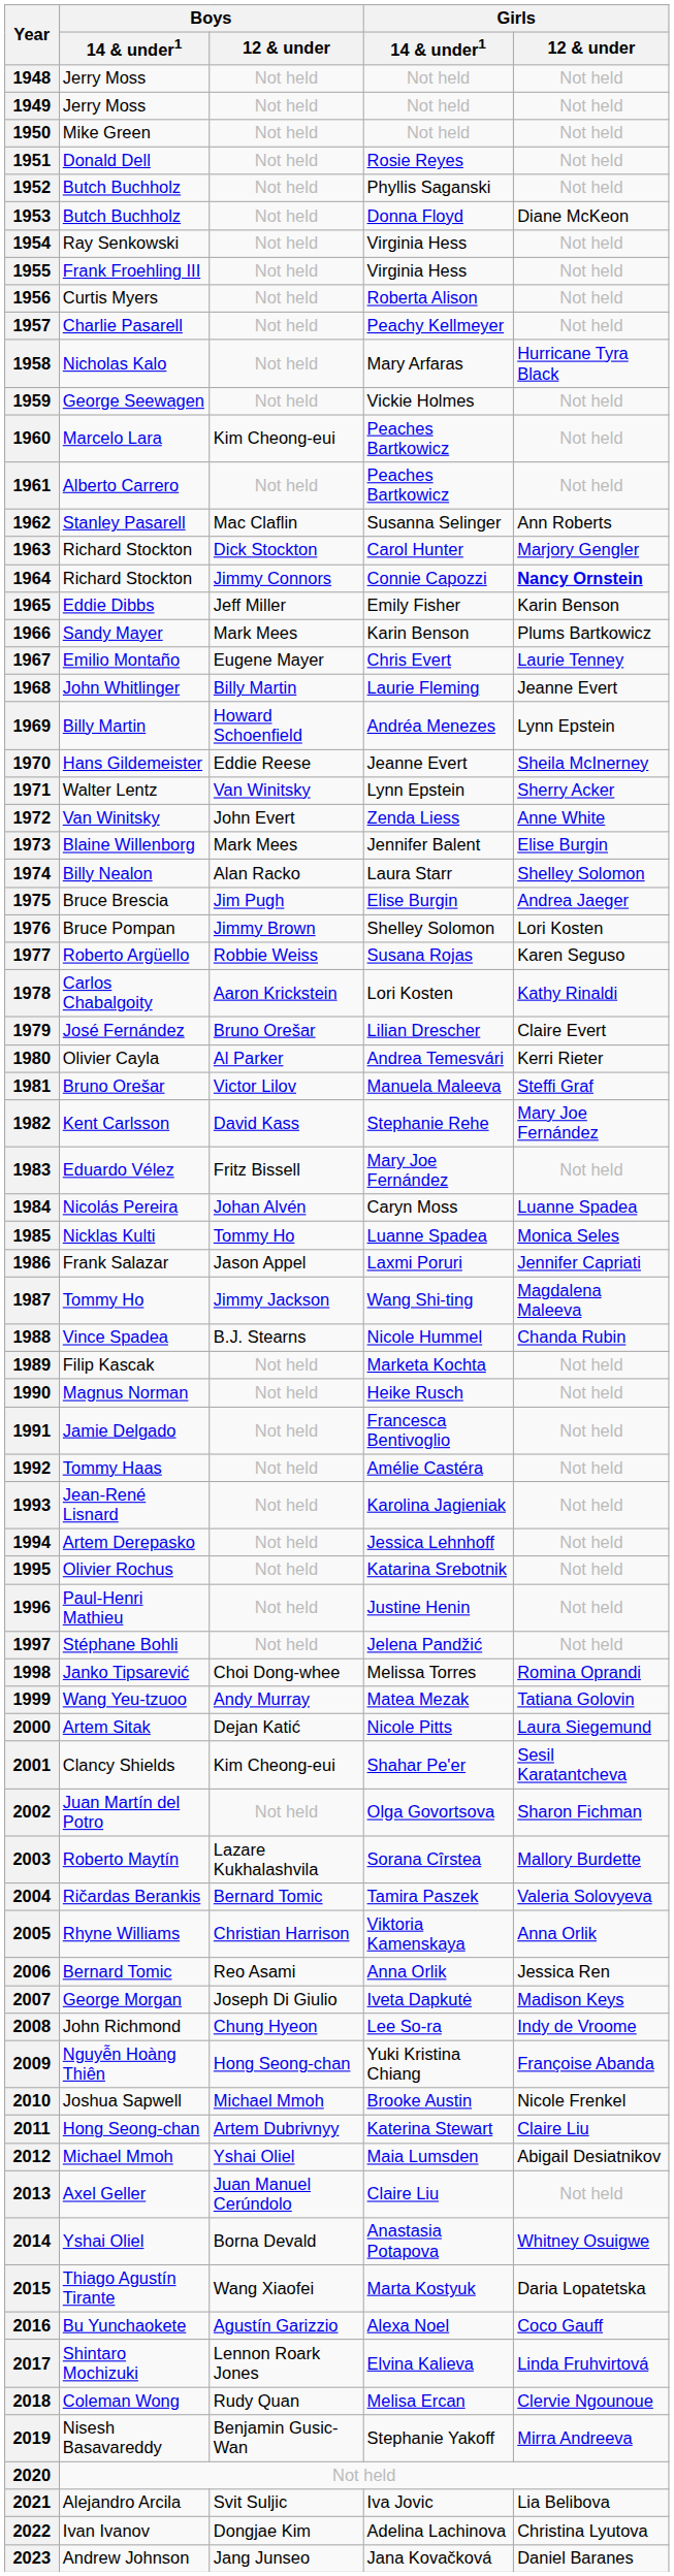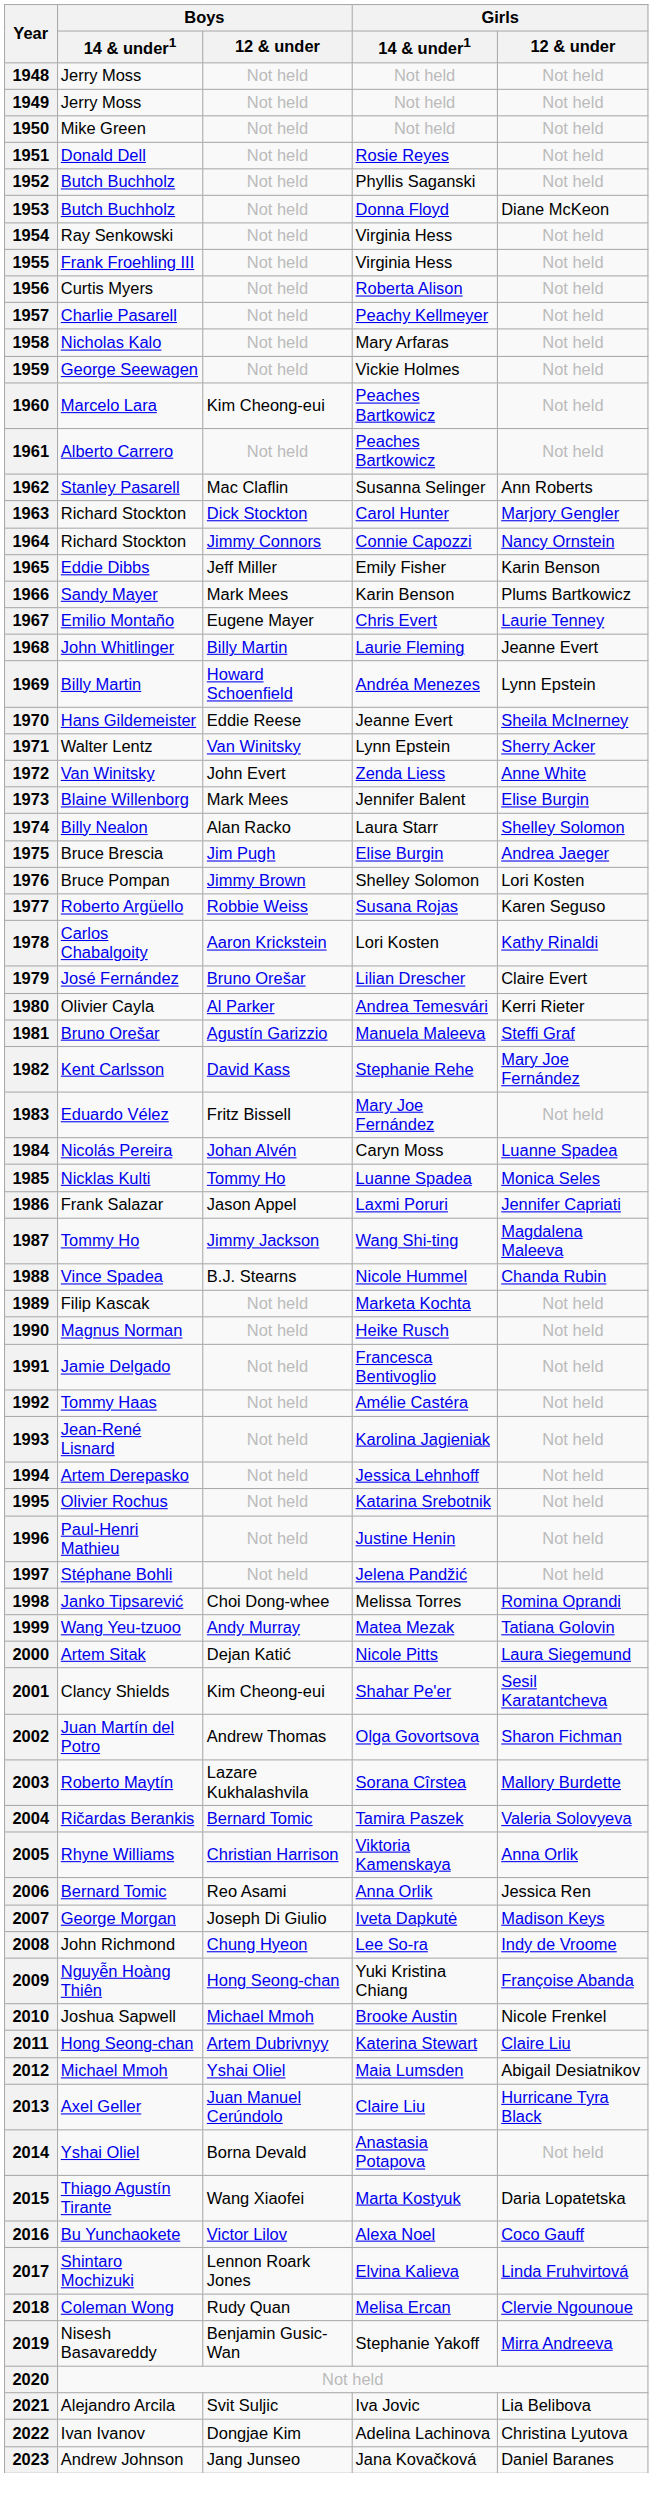1958 | Girls / 12 & under: Hurricane Tyra Black -> Not held
1964 | Girls / 12 & under: bold -> normal
1981 | Boys / 12 & under: Victor Lilov -> Agustín Garizzio
2002 | Boys / 12 & under: Not held -> Andrew Thomas
2013 | Girls / 12 & under: Not held -> Hurricane Tyra Black
2014 | Girls / 12 & under: Whitney Osuigwe -> Not held
2016 | Boys / 12 & under: Agustín Garizzio -> Victor Lilov
